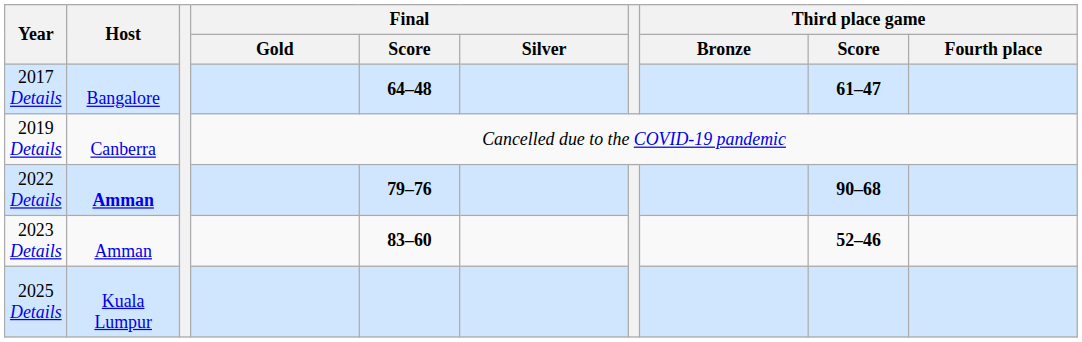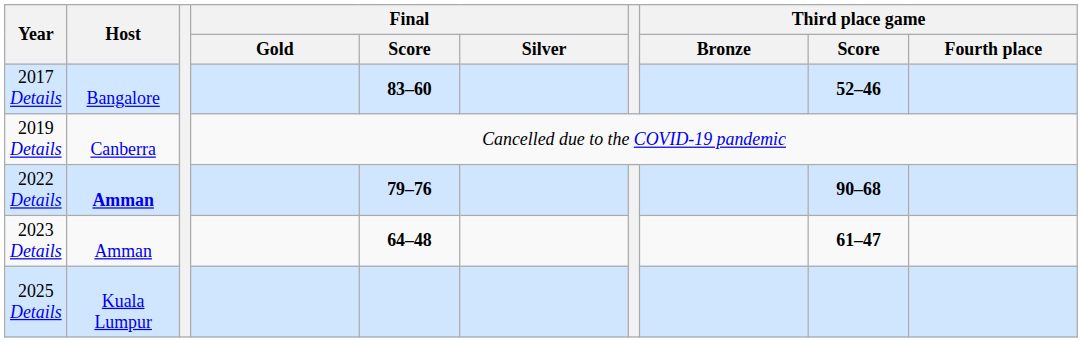2017 Details | Final / Score: 64–48 -> 83–60
2017 Details | Third place game / Score: 61–47 -> 52–46
2023 Details | Final / Score: 83–60 -> 64–48
2023 Details | Third place game / Score: 52–46 -> 61–47
